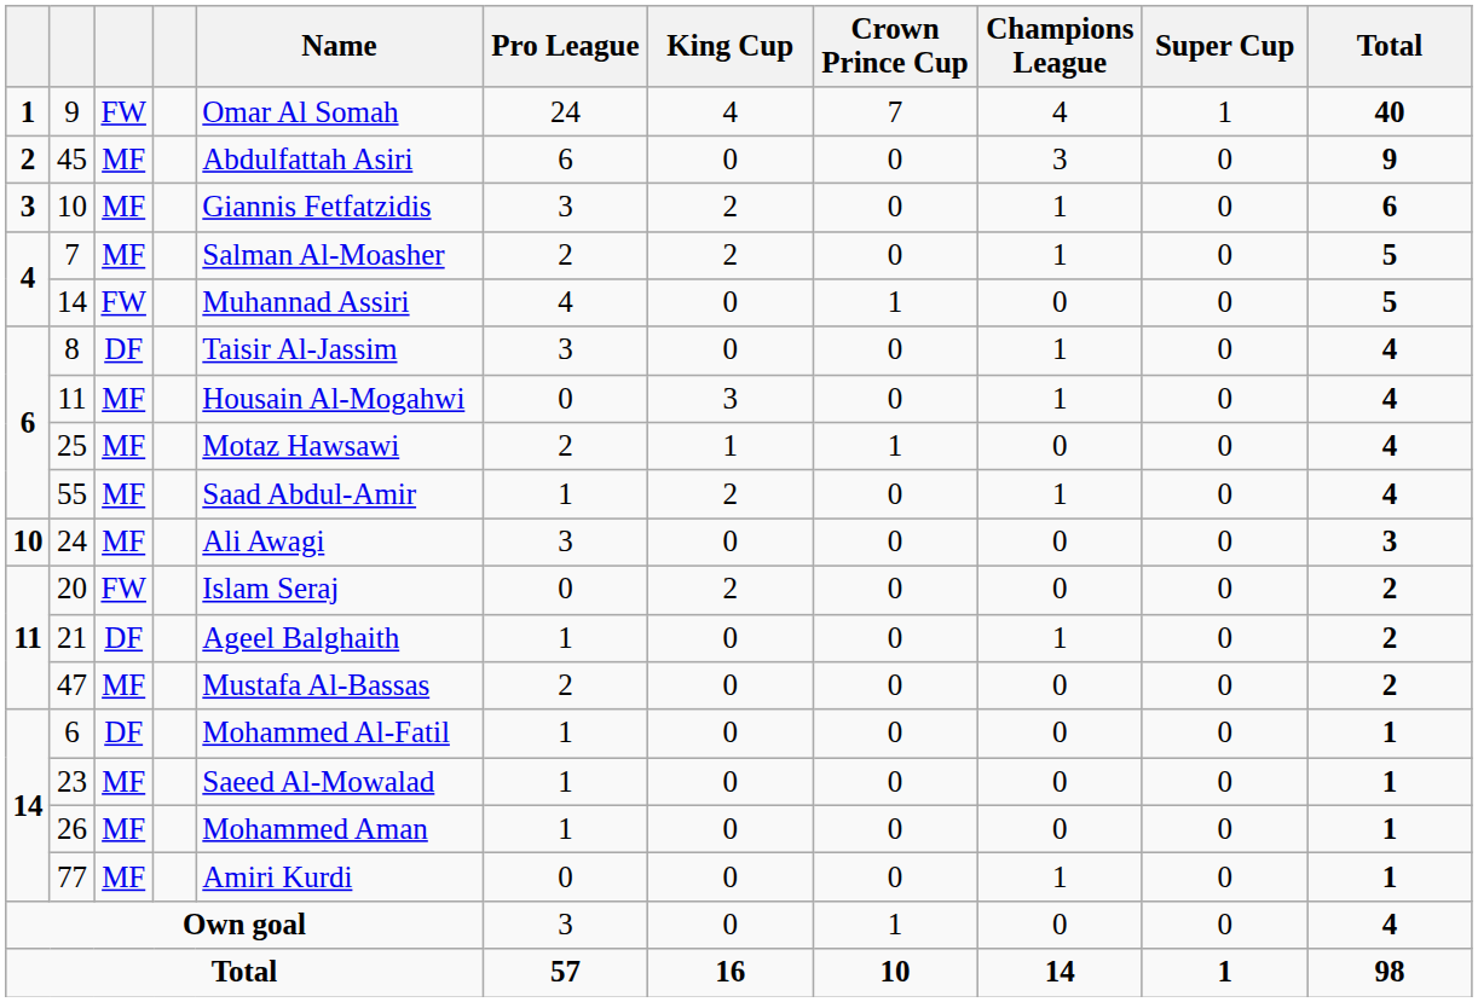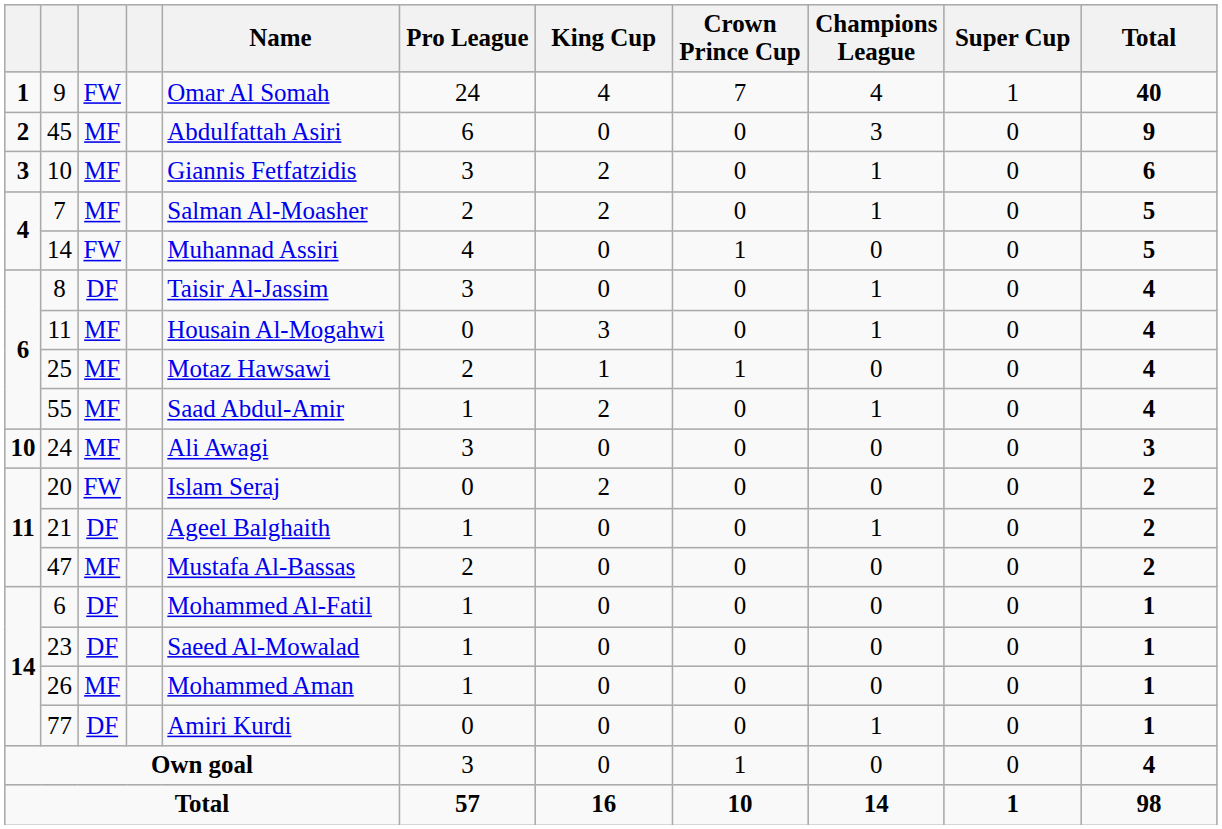23 | column 3: MF -> DF
77 | column 3: MF -> DF
